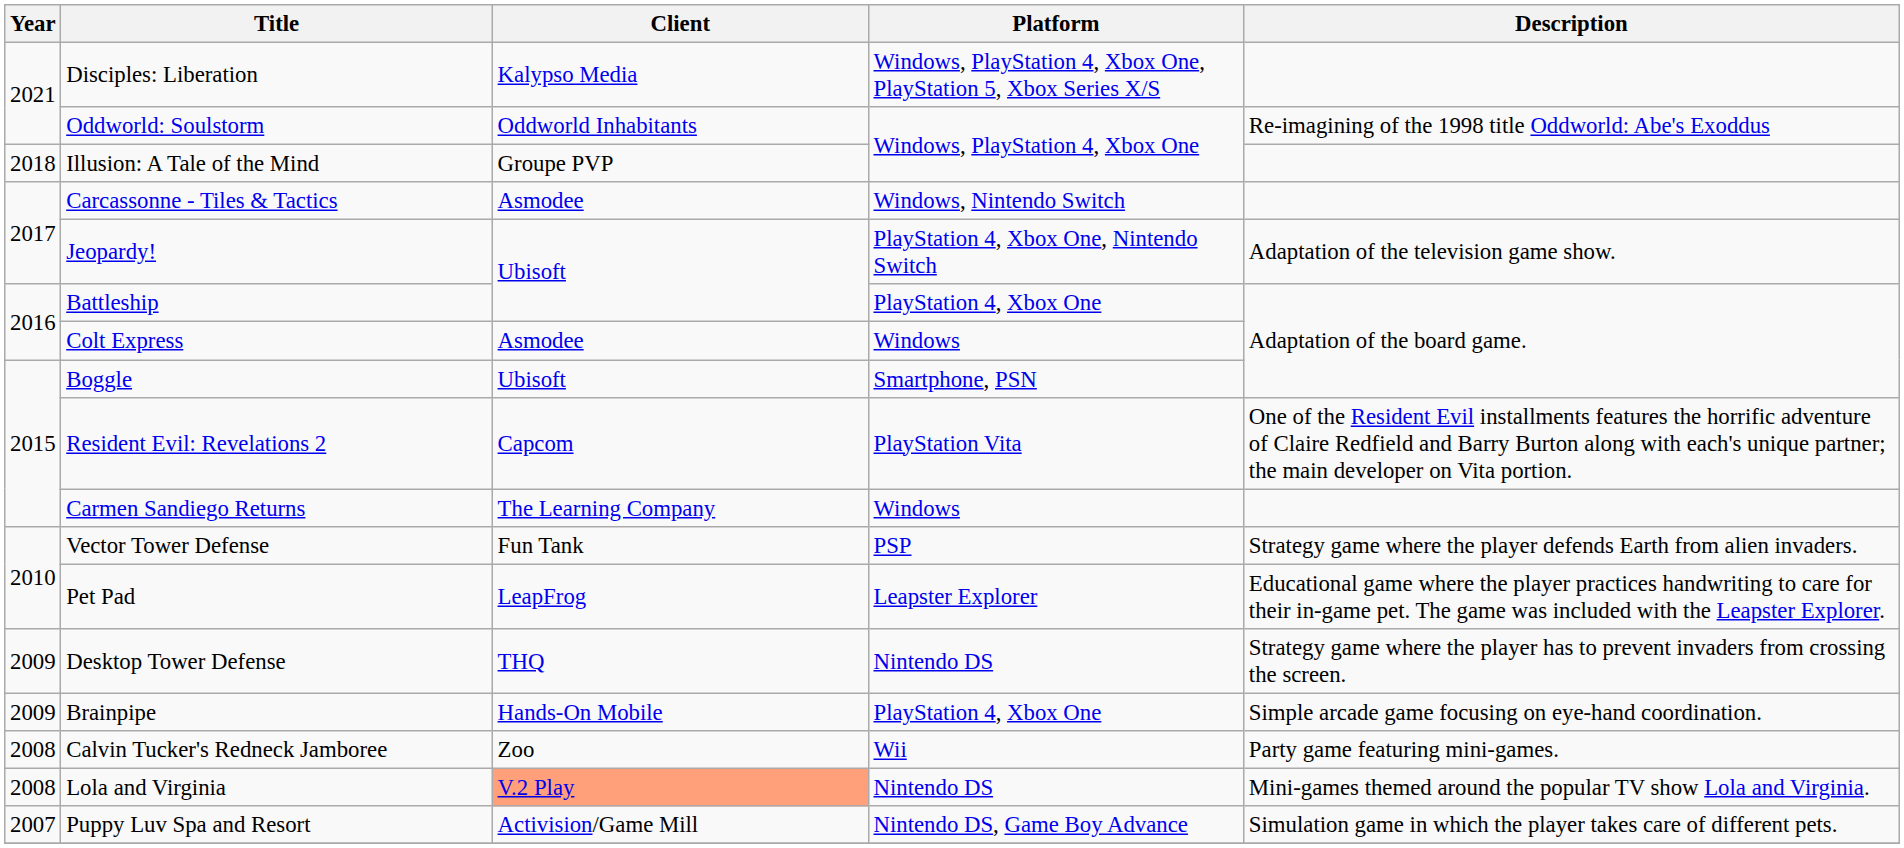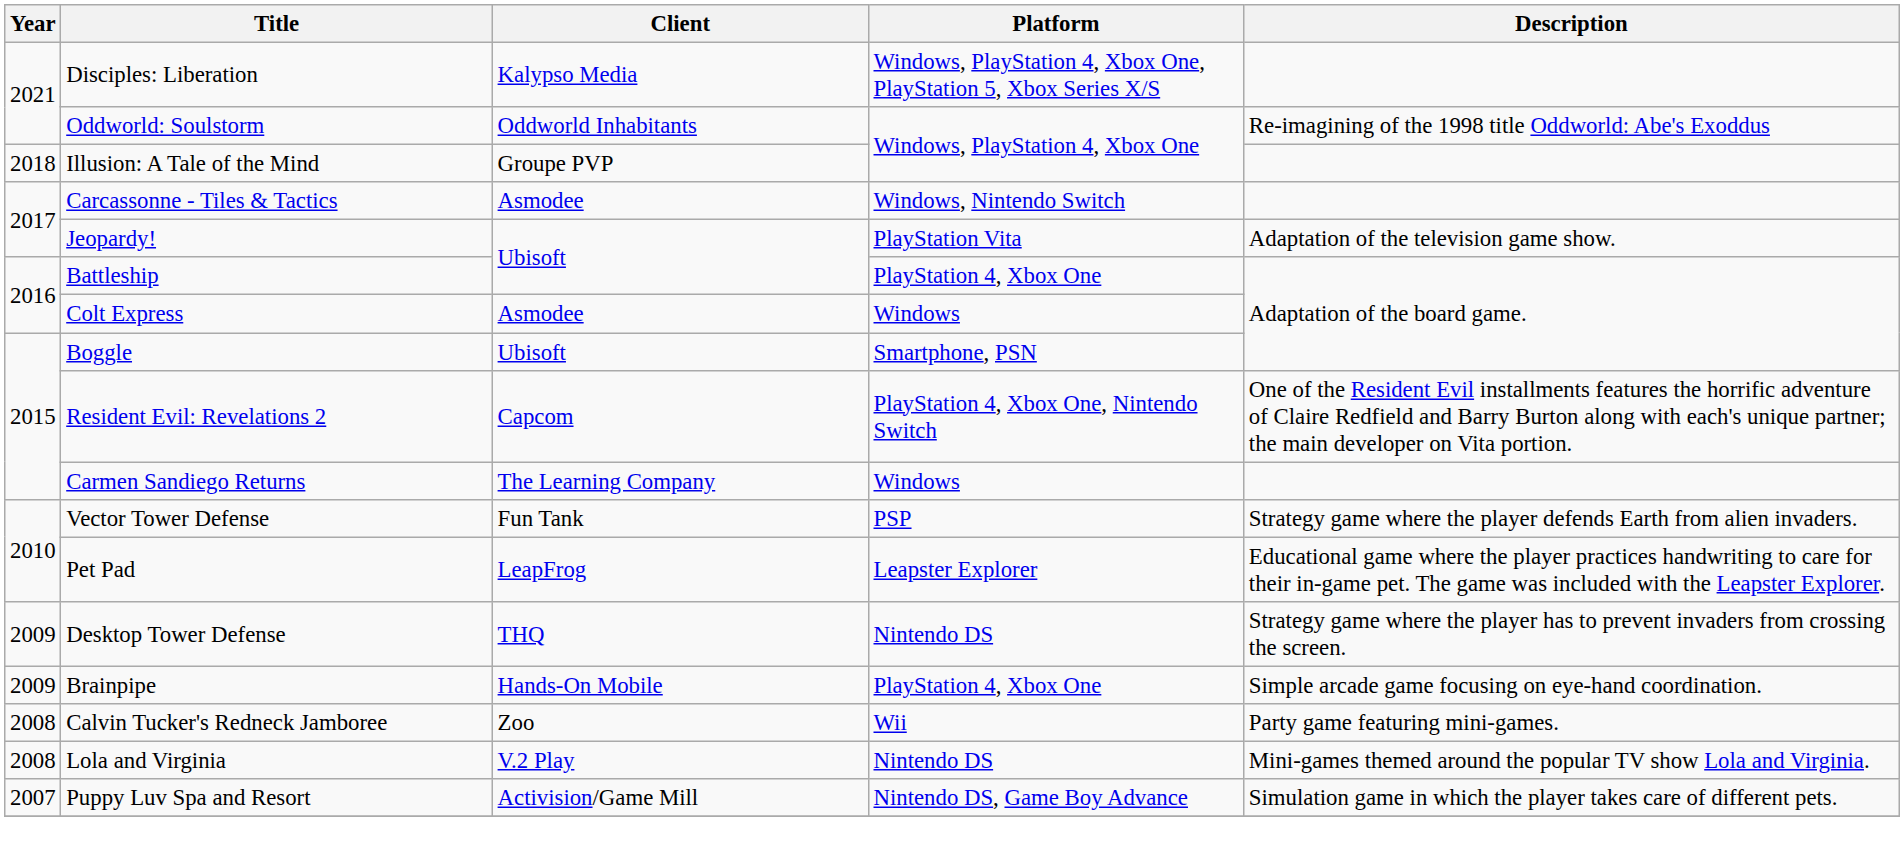Jeopardy! | Platform: PlayStation 4, Xbox One, Nintendo Switch -> PlayStation Vita
Resident Evil: Revelations 2 | Platform: PlayStation Vita -> PlayStation 4, Xbox One, Nintendo Switch
Lola and Virginia | Client: lightsalmon background -> no background
